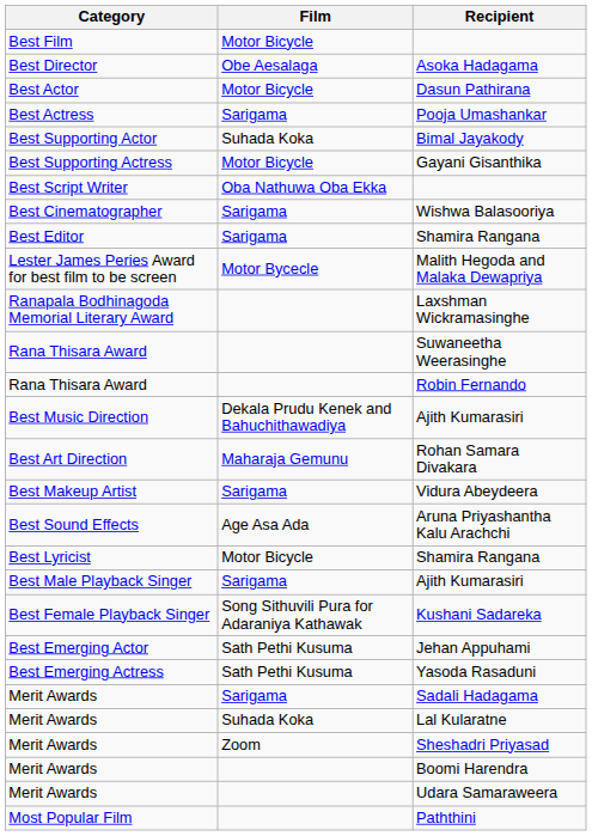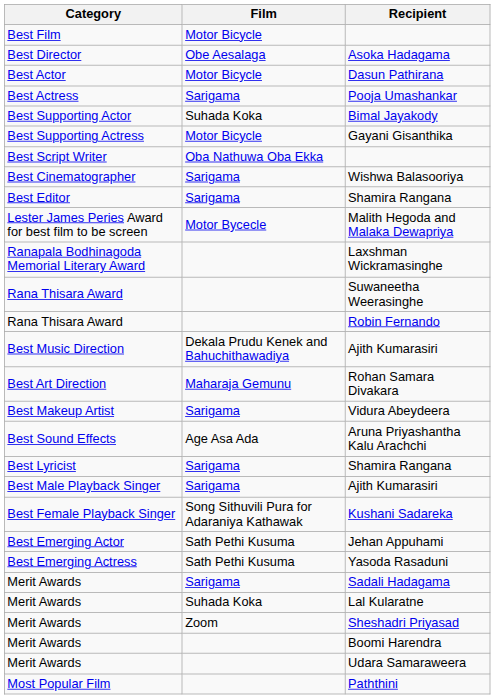Best Lyricist / Shamira Rangana | Film: Motor Bicycle -> Sarigama
